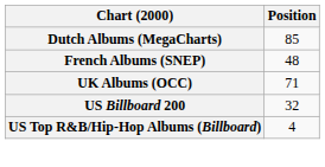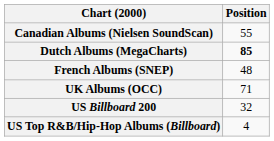+ row: Canadian Albums (Nielsen SoundScan) | 55
Dutch Albums (MegaCharts) | Position: normal -> bold
